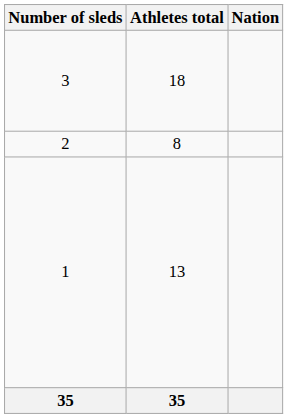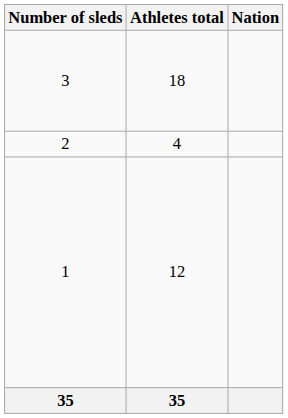2 | Athletes total: 8 -> 4
1 | Athletes total: 13 -> 12
